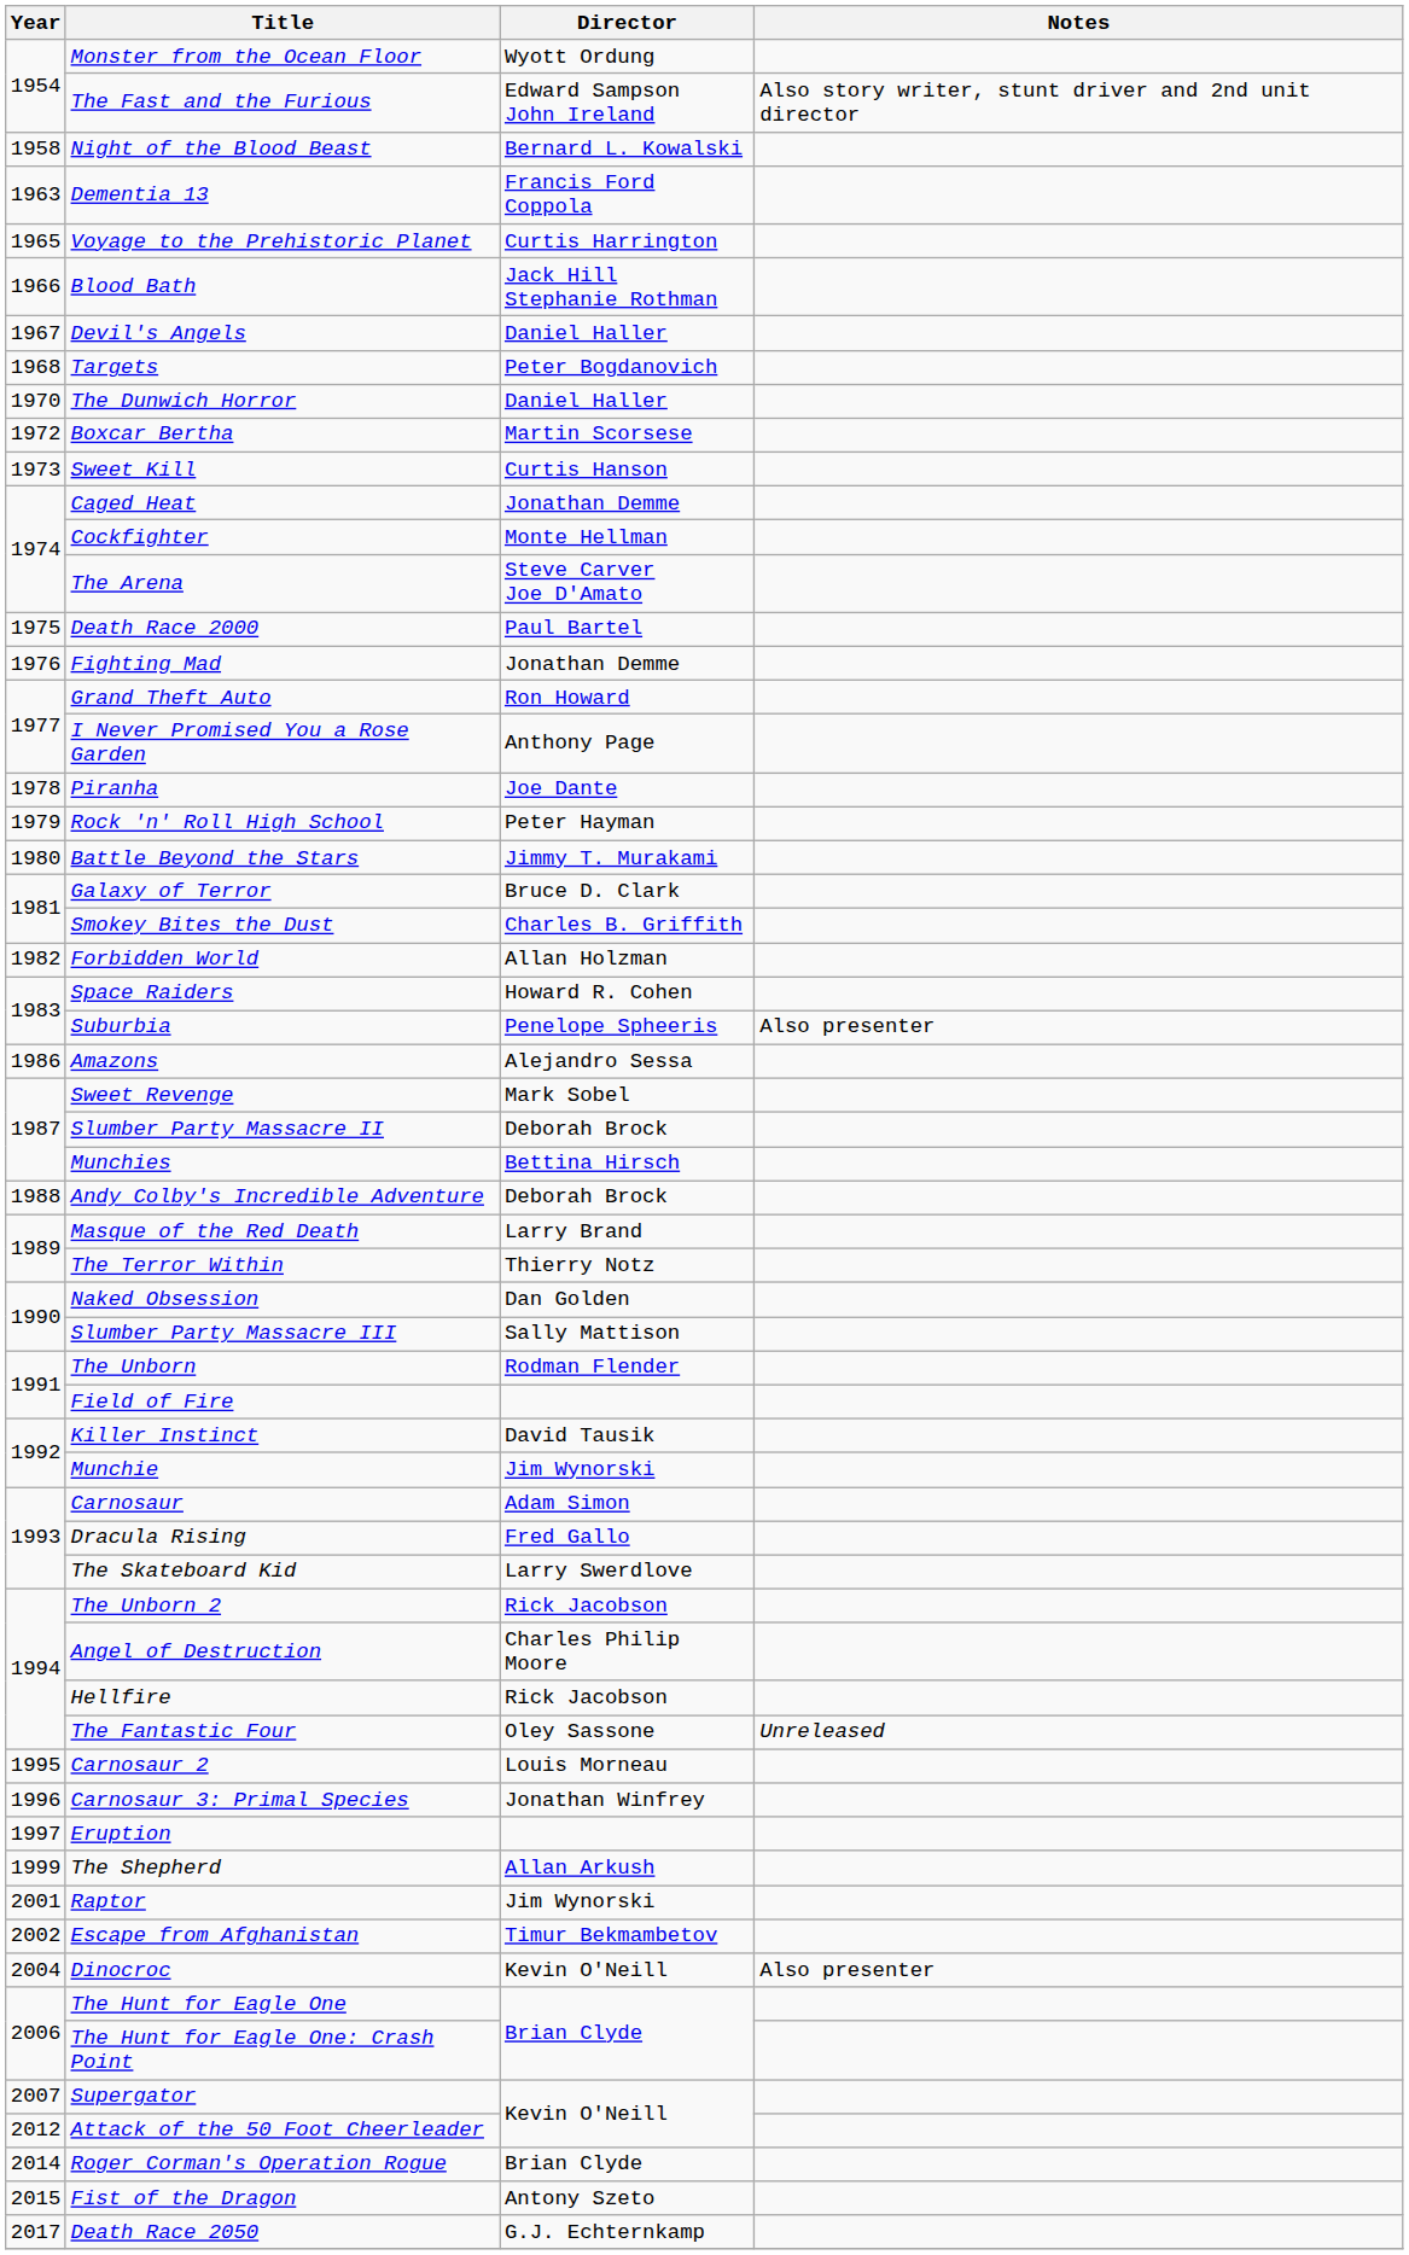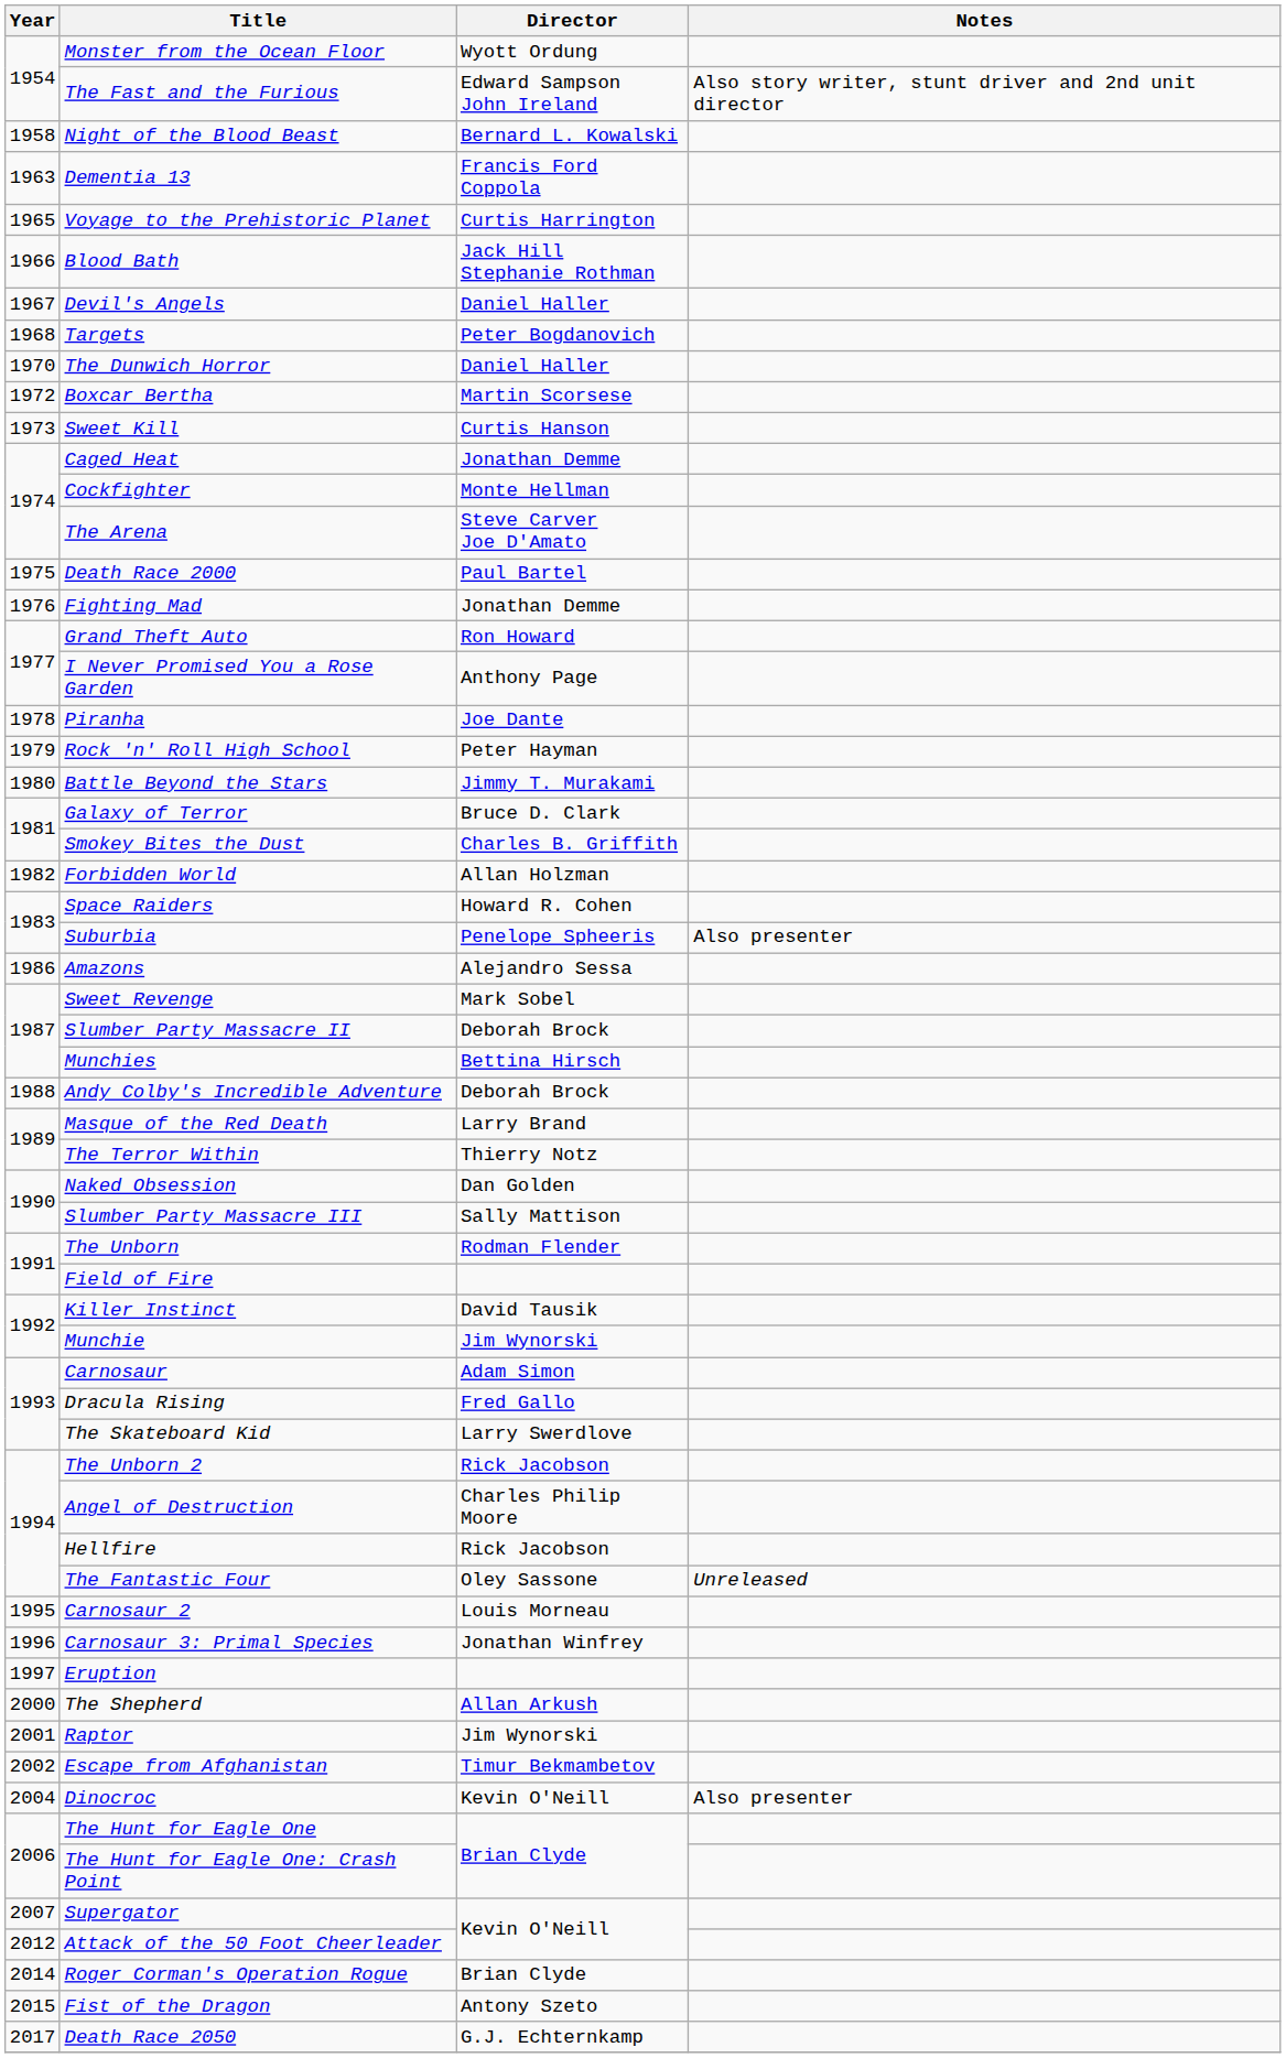The Shepherd | Year: 1999 -> 2000
